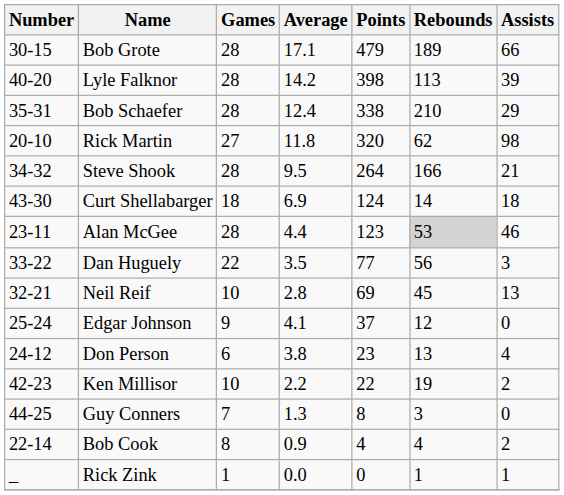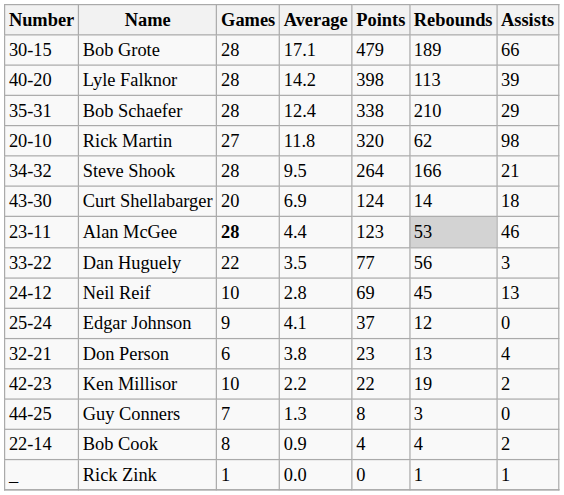Curt Shellabarger | Games: 18 -> 20
Alan McGee | Games: normal -> bold
Neil Reif | Number: 32-21 -> 24-12
Don Person | Number: 24-12 -> 32-21
